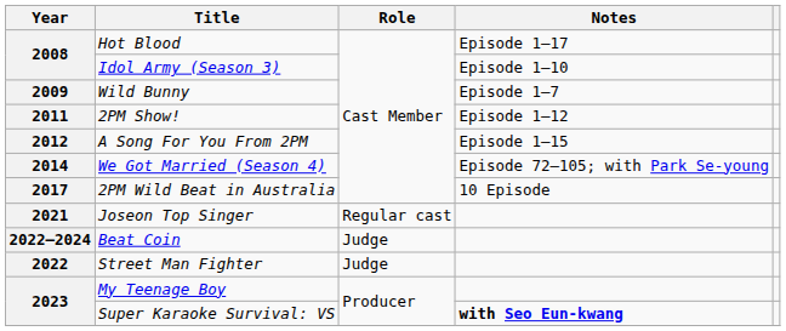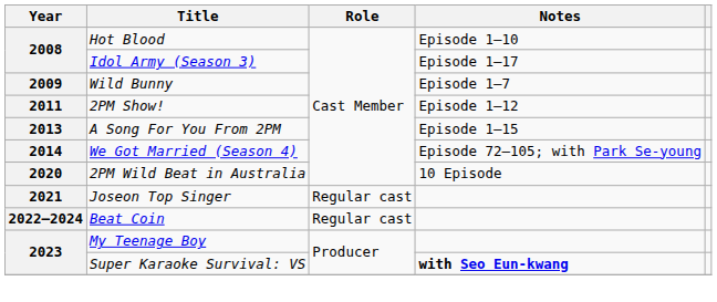Hot Blood | Notes: Episode 1–17 -> Episode 1–10
Idol Army (Season 3) | Notes: Episode 1–10 -> Episode 1–17
A Song For You From 2PM | Year: 2012 -> 2013
2PM Wild Beat in Australia | Year: 2017 -> 2020
Beat Coin | Role: Judge -> Regular cast
- row: 2022 | Street Man Fighter | Judge
